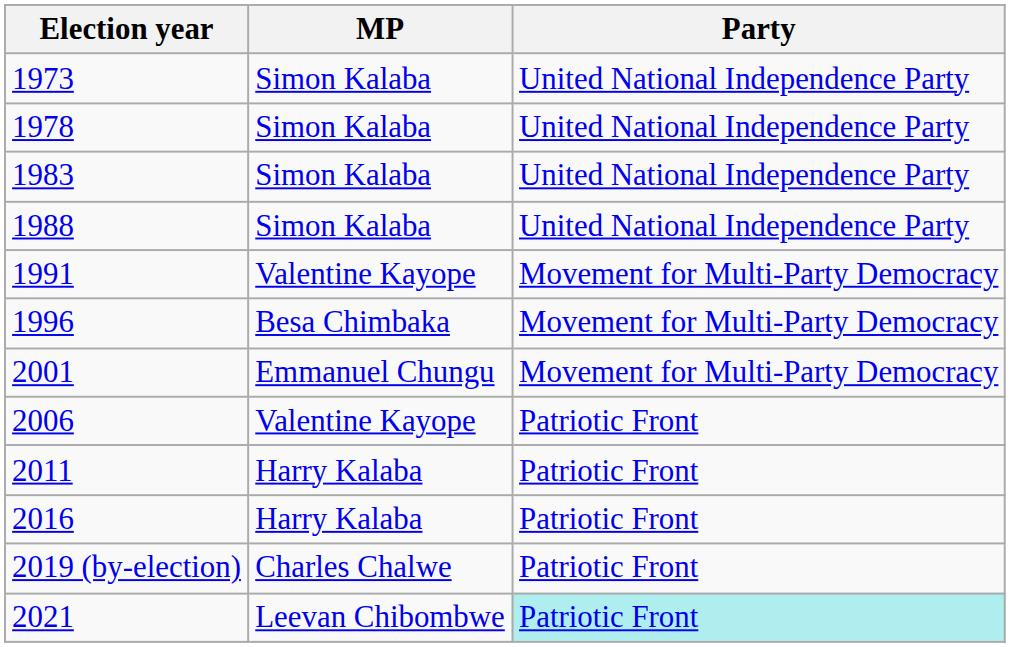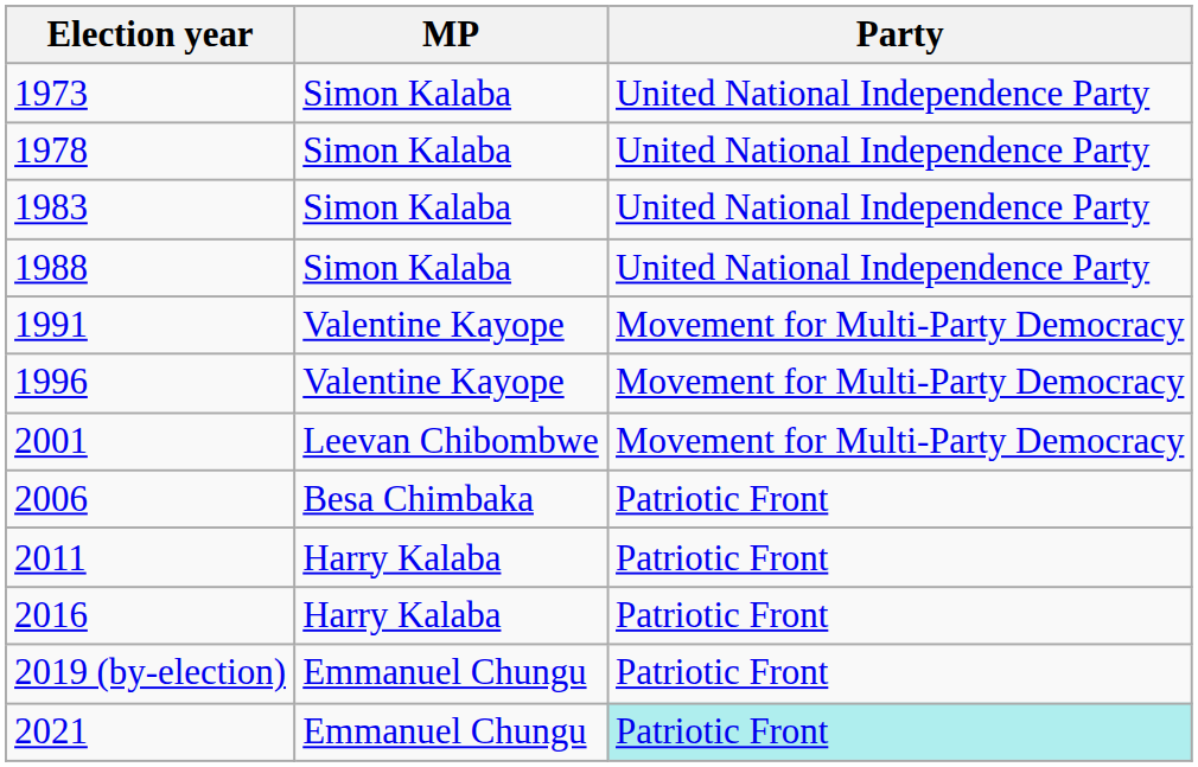1996 | MP: Besa Chimbaka -> Valentine Kayope
2001 | MP: Emmanuel Chungu -> Leevan Chibombwe
2006 | MP: Valentine Kayope -> Besa Chimbaka
2019 (by-election) | MP: Charles Chalwe -> Emmanuel Chungu
2021 | MP: Leevan Chibombwe -> Emmanuel Chungu
